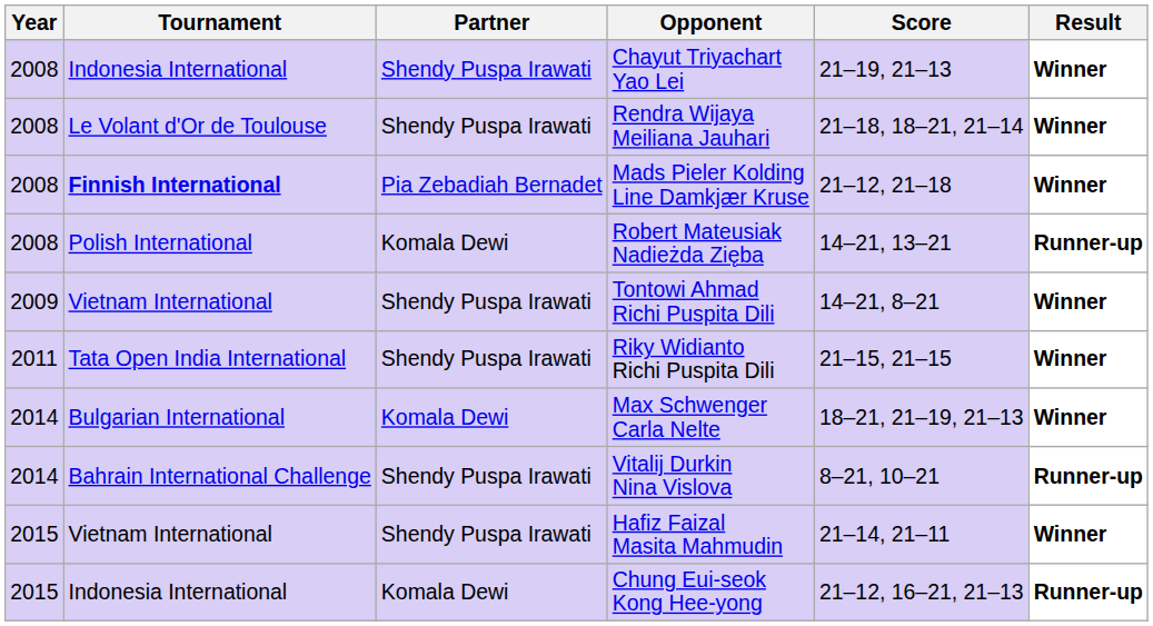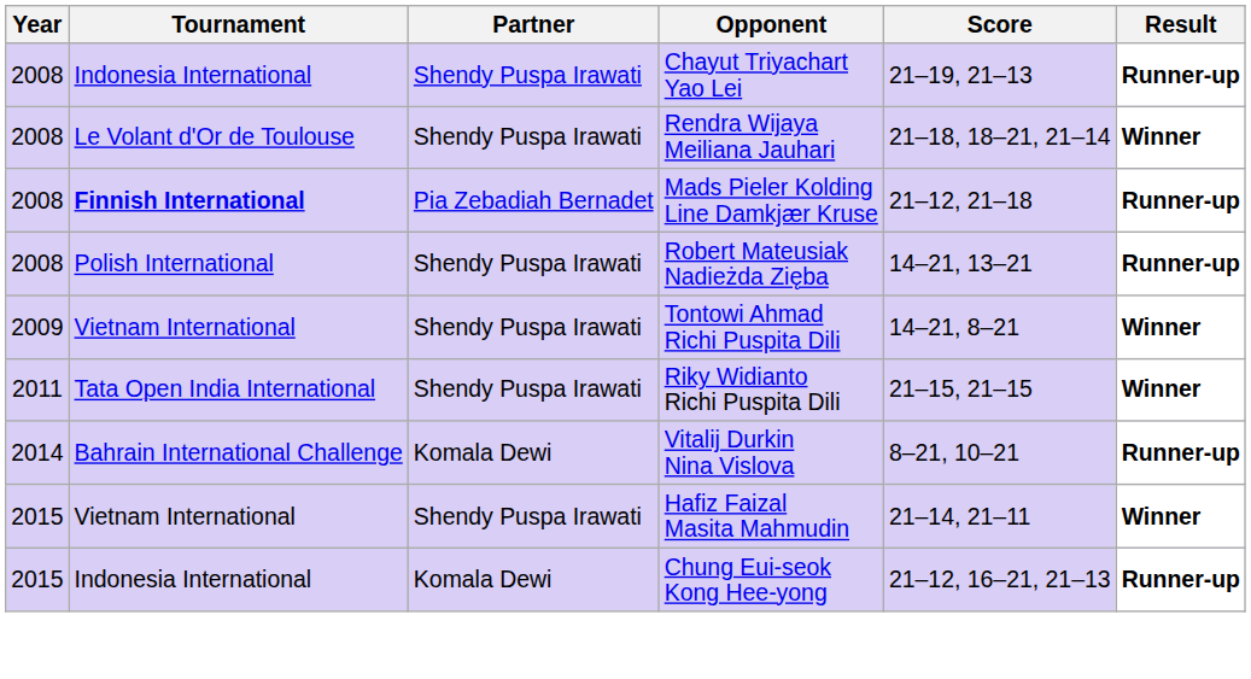Chayut Triyachart Yao Lei | Result: Winner -> Runner-up
Mads Pieler Kolding Line Damkjær Kruse | Result: Winner -> Runner-up
Robert Mateusiak Nadieżda Zięba | Partner: Komala Dewi -> Shendy Puspa Irawati
- row: 2014 | Bulgarian International | Komala Dewi | Max Schwenger Carla Nelte | 18–21, 21–19, 21–13 | Winner
Vitalij Durkin Nina Vislova | Partner: Shendy Puspa Irawati -> Komala Dewi
